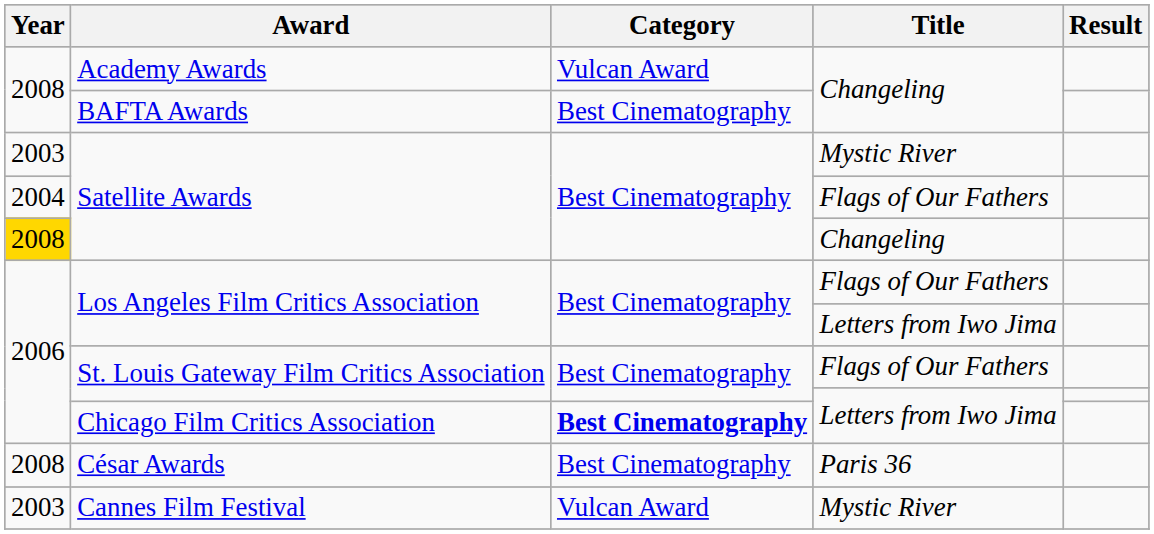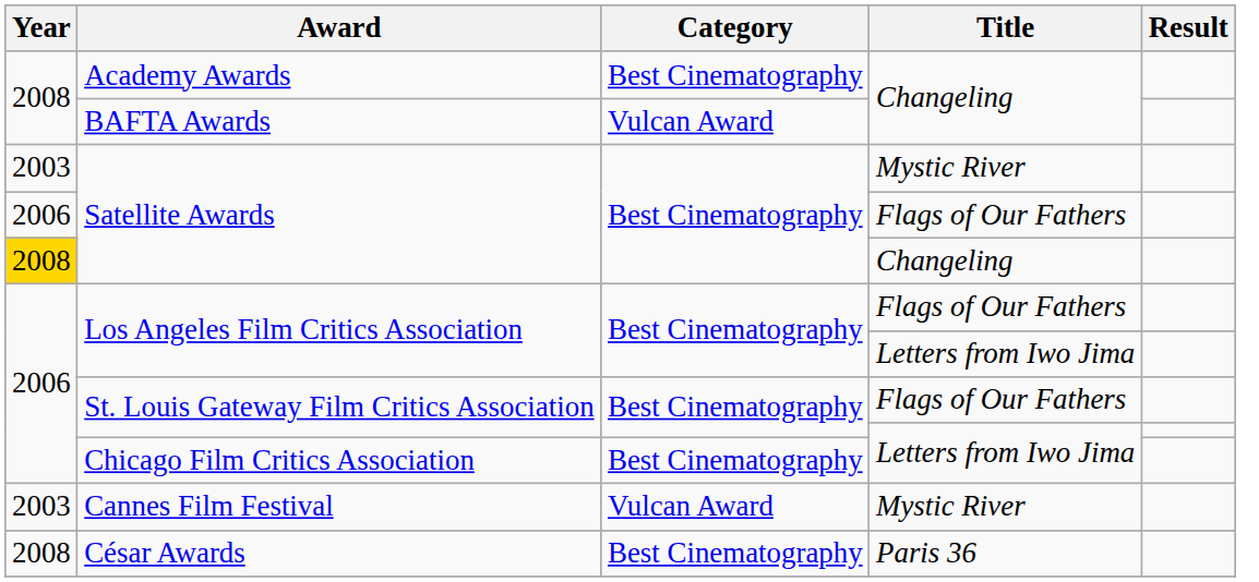Academy Awards | Category: Vulcan Award -> Best Cinematography
BAFTA Awards | Category: Best Cinematography -> Vulcan Award
Satellite Awards / Flags of Our Fathers | Year: 2004 -> 2006
Chicago Film Critics Association | Category: bold -> normal
rows swapped: Cannes Film Festival <-> César Awards
